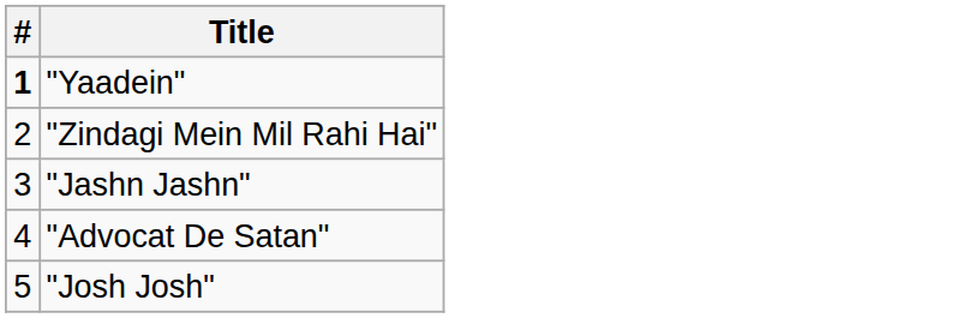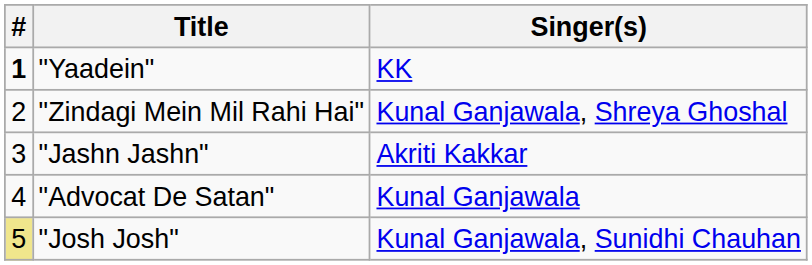+ column: Singer(s) | KK | Kunal Ganjawala, Shreya Ghoshal | Akriti Kakkar | Kunal Ganjawala | Kunal Ganjawala, Sunidhi Chauhan
"Josh Josh" | #: no background -> khaki background
